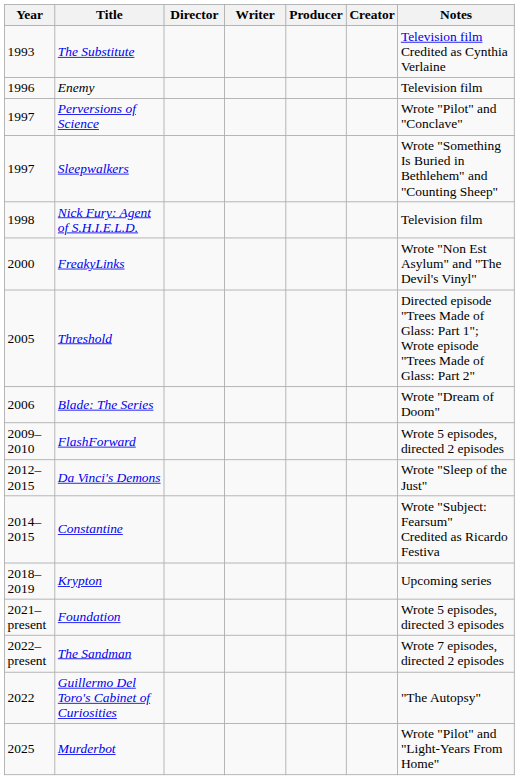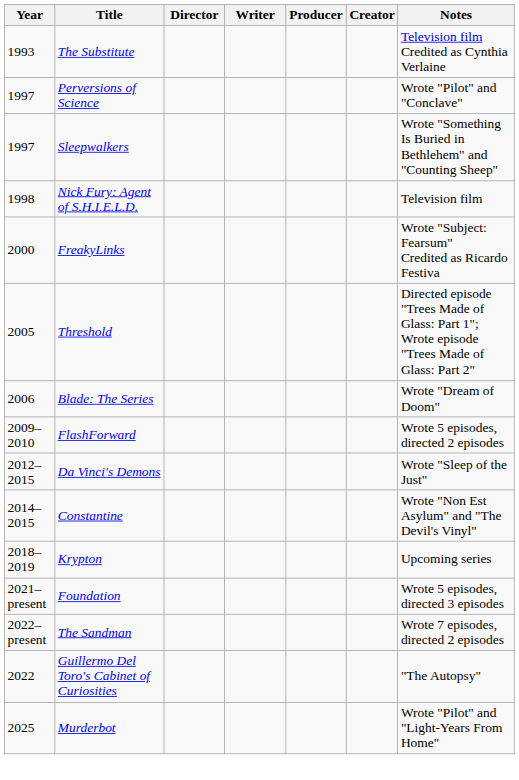- row: 1996 | Enemy | Television film
FreakyLinks | Notes: Wrote "Non Est Asylum" and "The Devil's Vinyl" -> Wrote "Subject: Fearsum" Credited as Ricardo Festiva
Constantine | Notes: Wrote "Subject: Fearsum" Credited as Ricardo Festiva -> Wrote "Non Est Asylum" and "The Devil's Vinyl"
